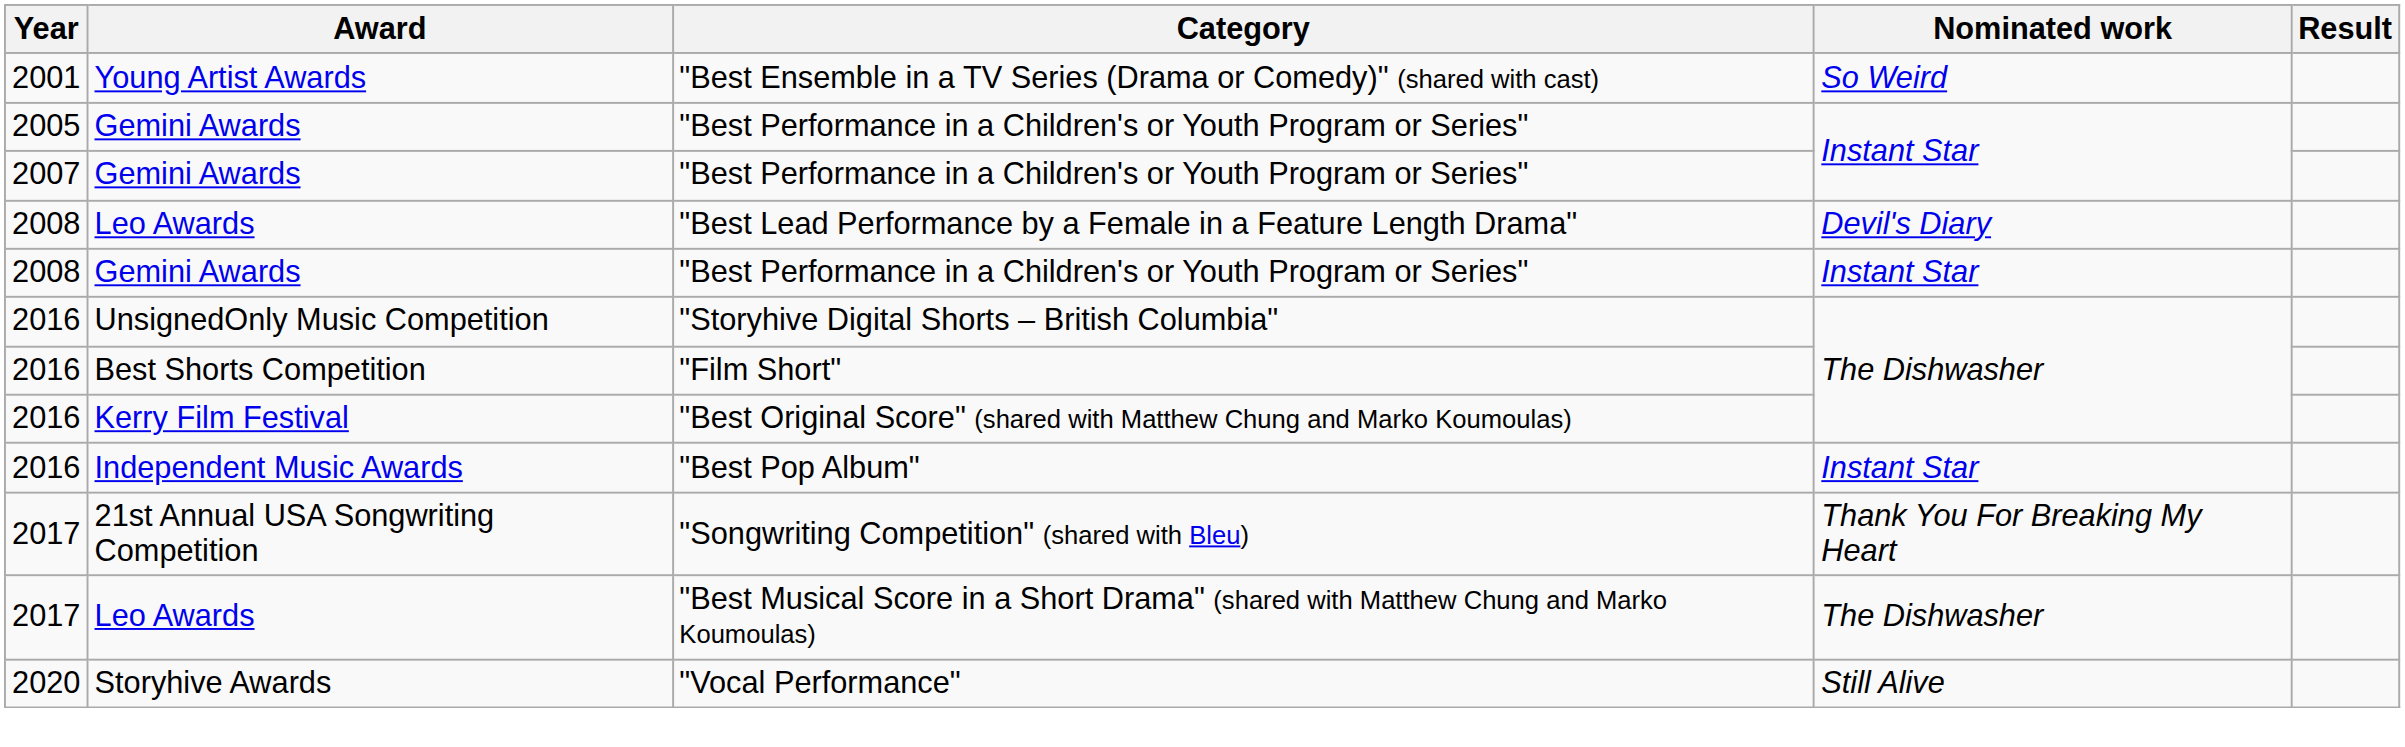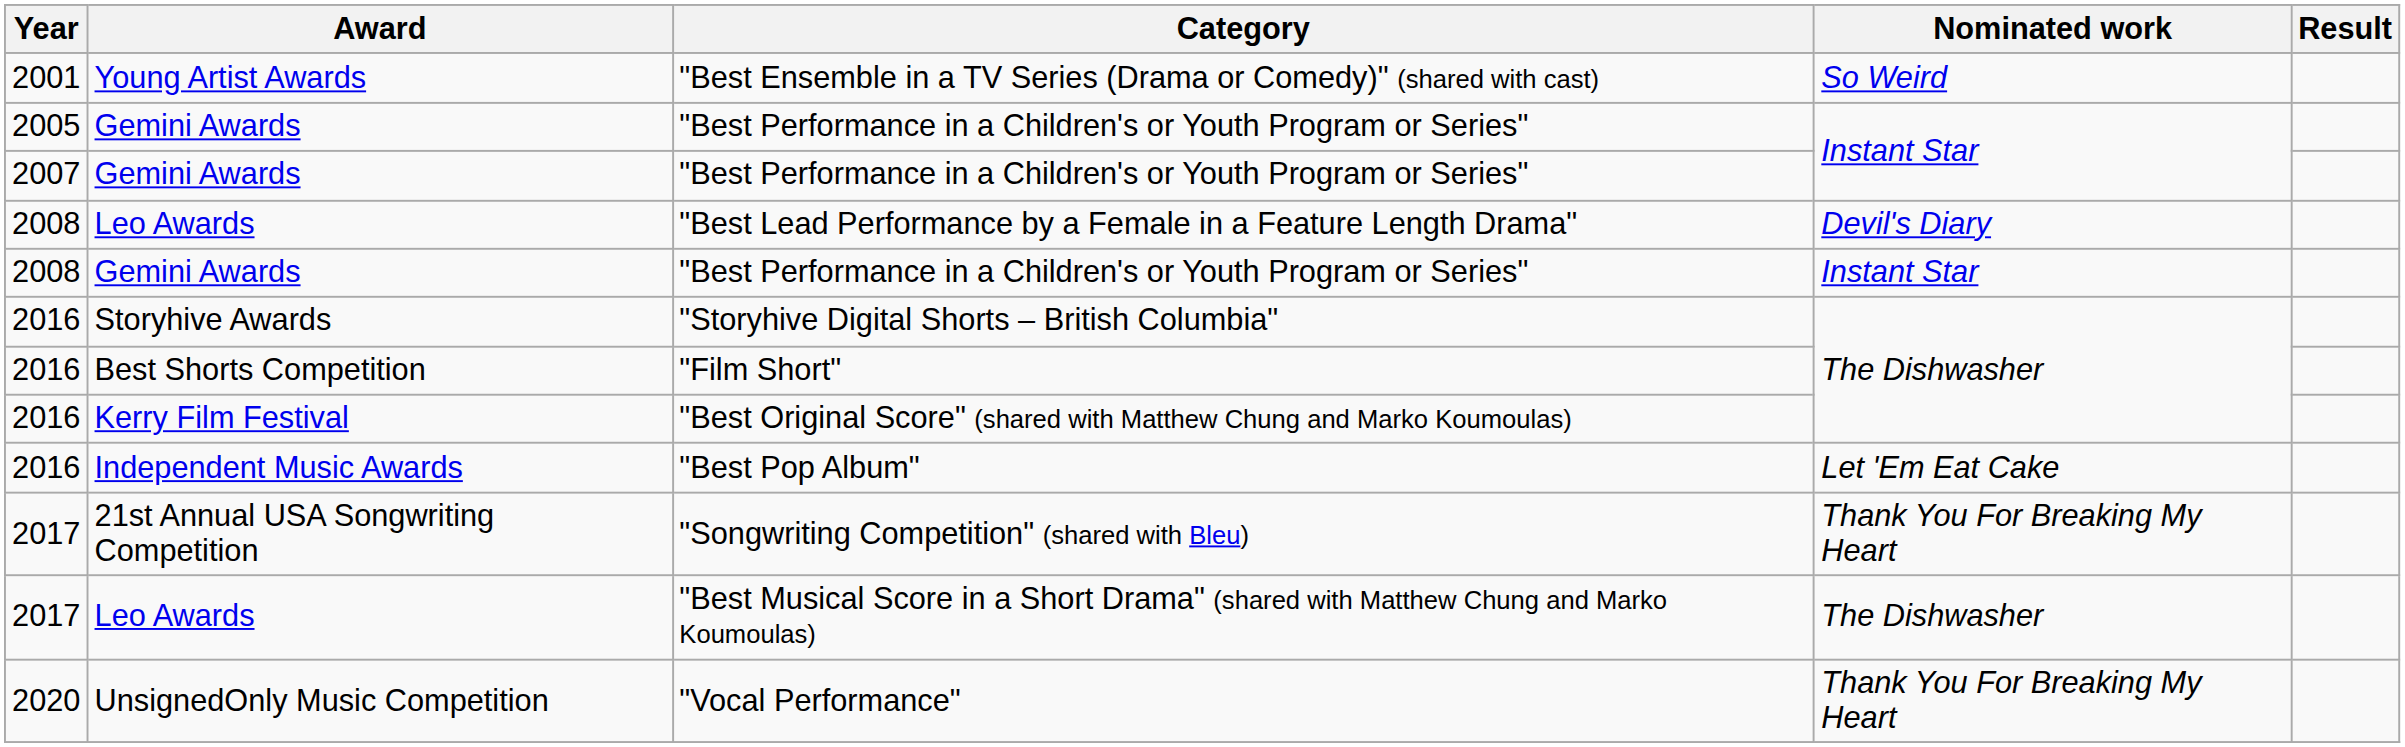"Storyhive Digital Shorts – British Columbia" | Award: UnsignedOnly Music Competition -> Storyhive Awards
"Best Pop Album" | Nominated work: Instant Star -> Let 'Em Eat Cake
"Vocal Performance" | Award: Storyhive Awards -> UnsignedOnly Music Competition
"Vocal Performance" | Nominated work: Still Alive -> Thank You For Breaking My Heart
